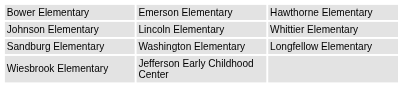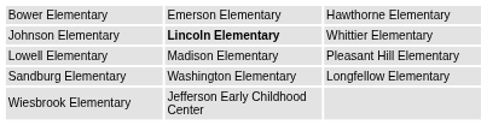Johnson Elementary | column 2: normal -> bold
+ row: Lowell Elementary | Madison Elementary | Pleasant Hill Elementary
